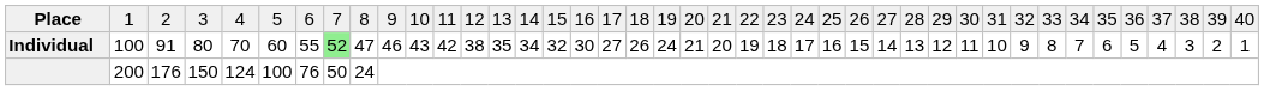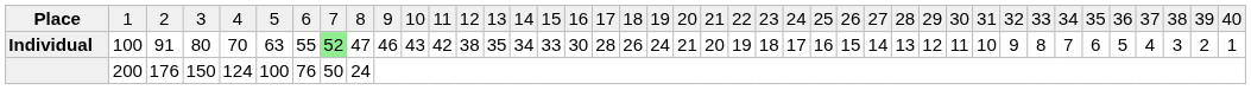Individual | column 6: 60 -> 63
Individual | column 16: 32 -> 33
Individual | column 18: 27 -> 28
